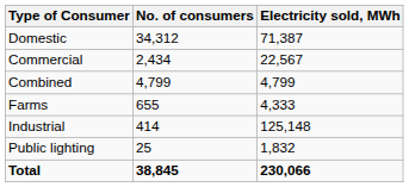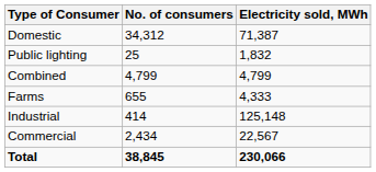rows swapped: Commercial <-> Public lighting
